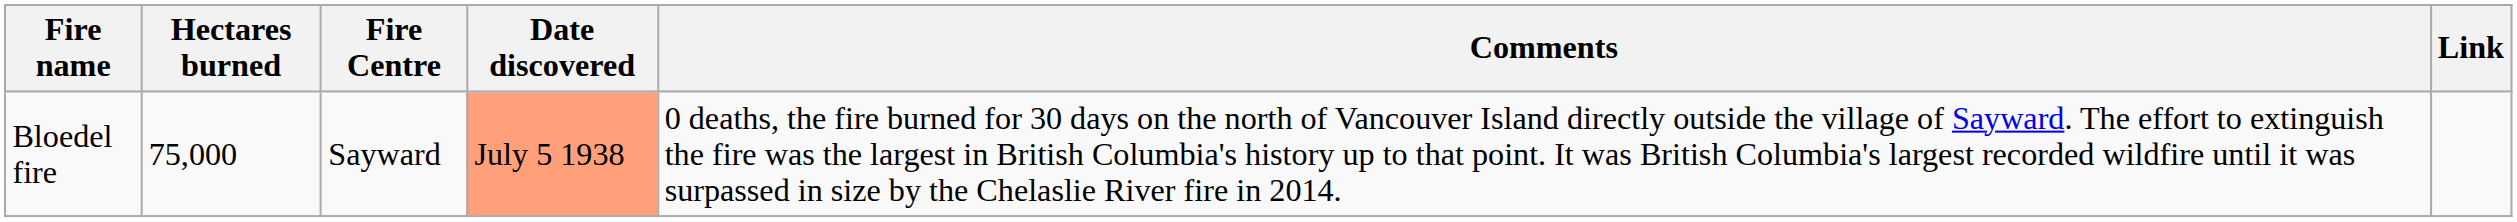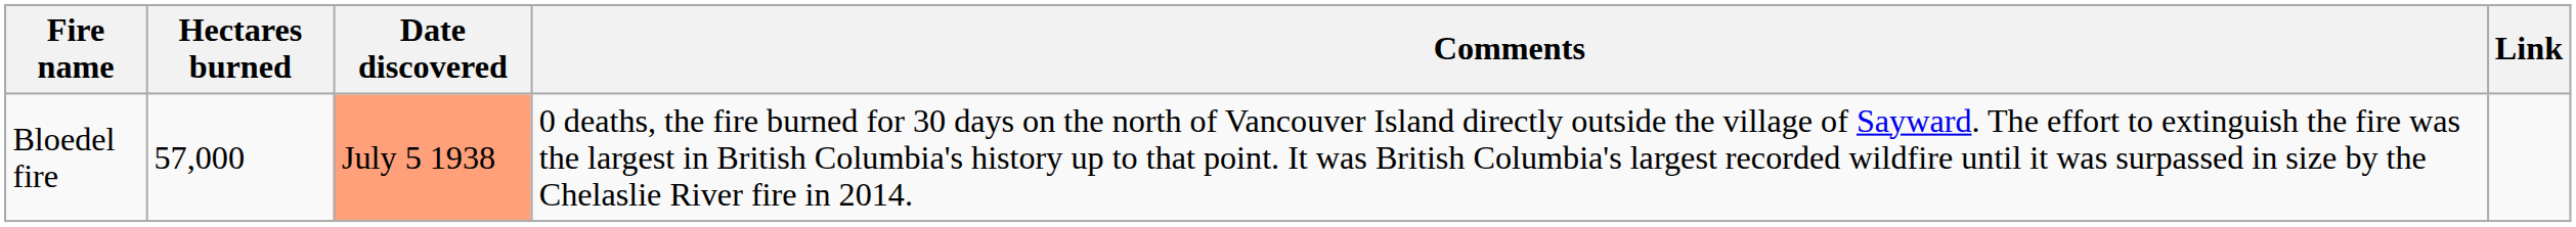- column: Fire Centre | Sayward
Bloedel fire | Hectares burned: 75,000 -> 57,000
